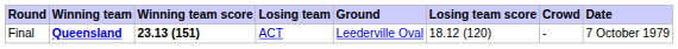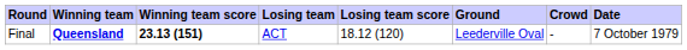columns swapped: Losing team score <-> Ground
